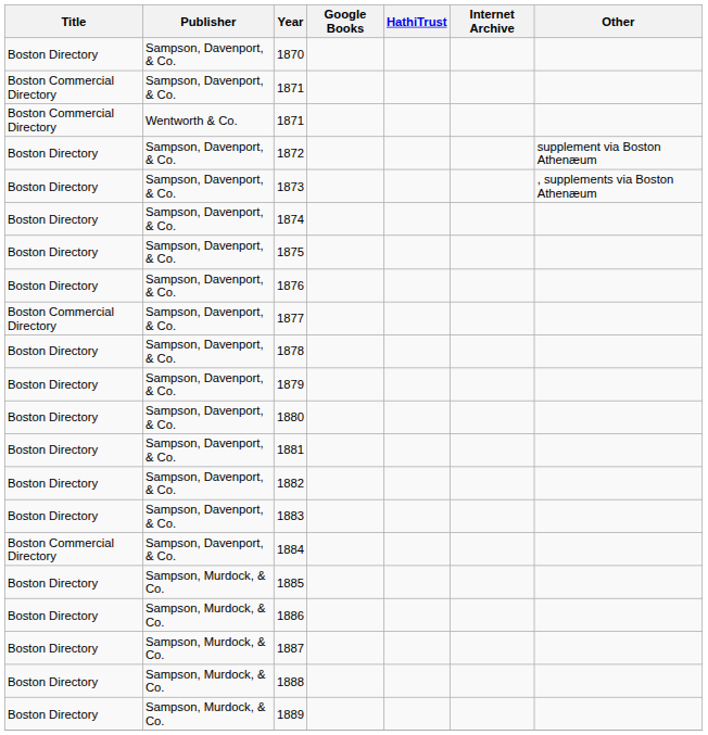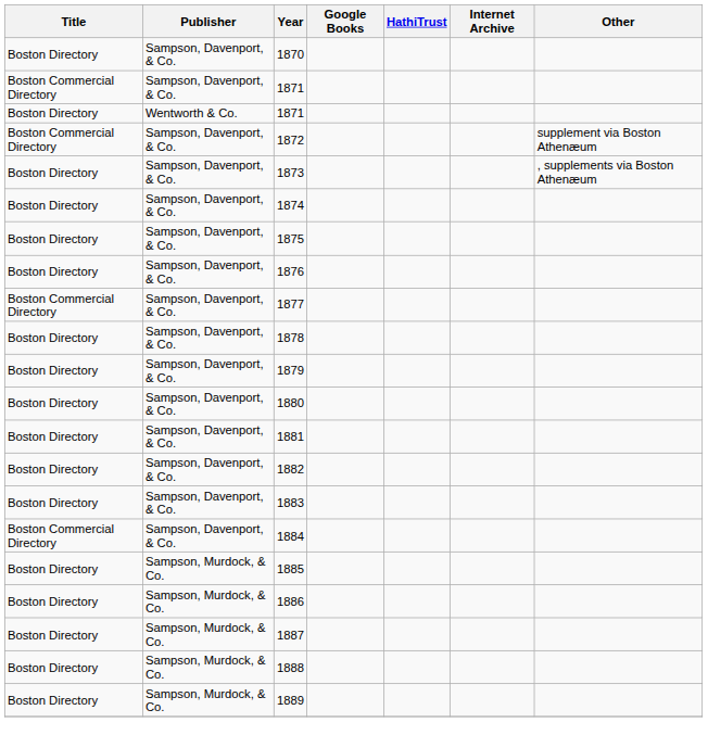Wentworth & Co. / 1871 | Title: Boston Commercial Directory -> Boston Directory
1872 | Title: Boston Directory -> Boston Commercial Directory
